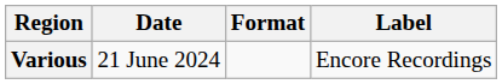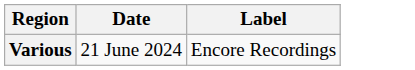- column: Format
